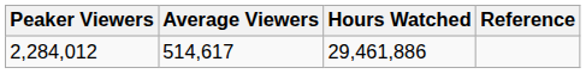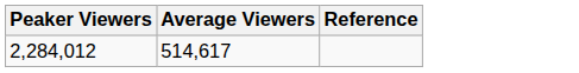- column: Hours Watched | 29,461,886
